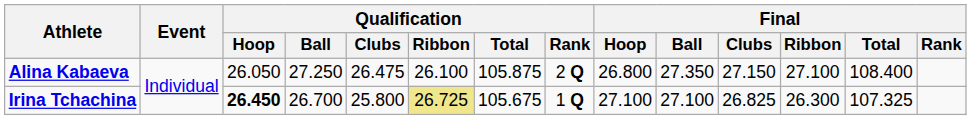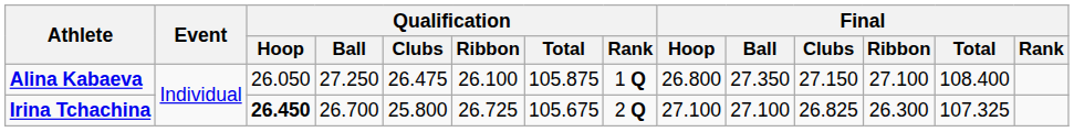Alina Kabaeva | Qualification / Rank: 2 Q -> 1 Q
Irina Tchachina | Qualification / Ribbon: khaki background -> no background
Irina Tchachina | Qualification / Rank: 1 Q -> 2 Q
